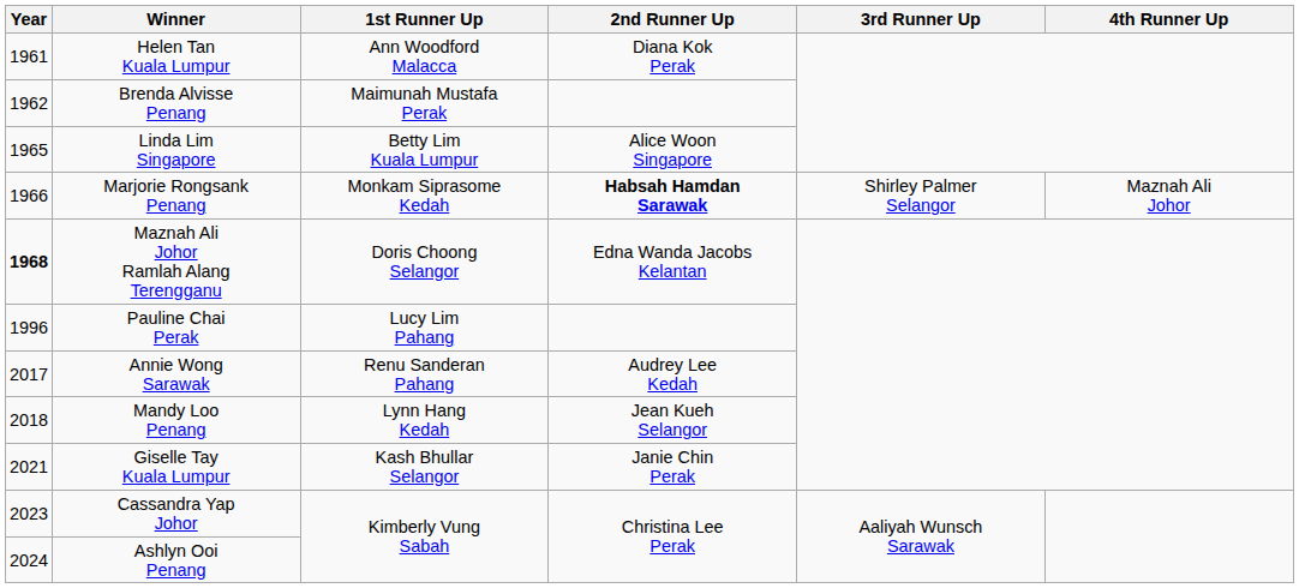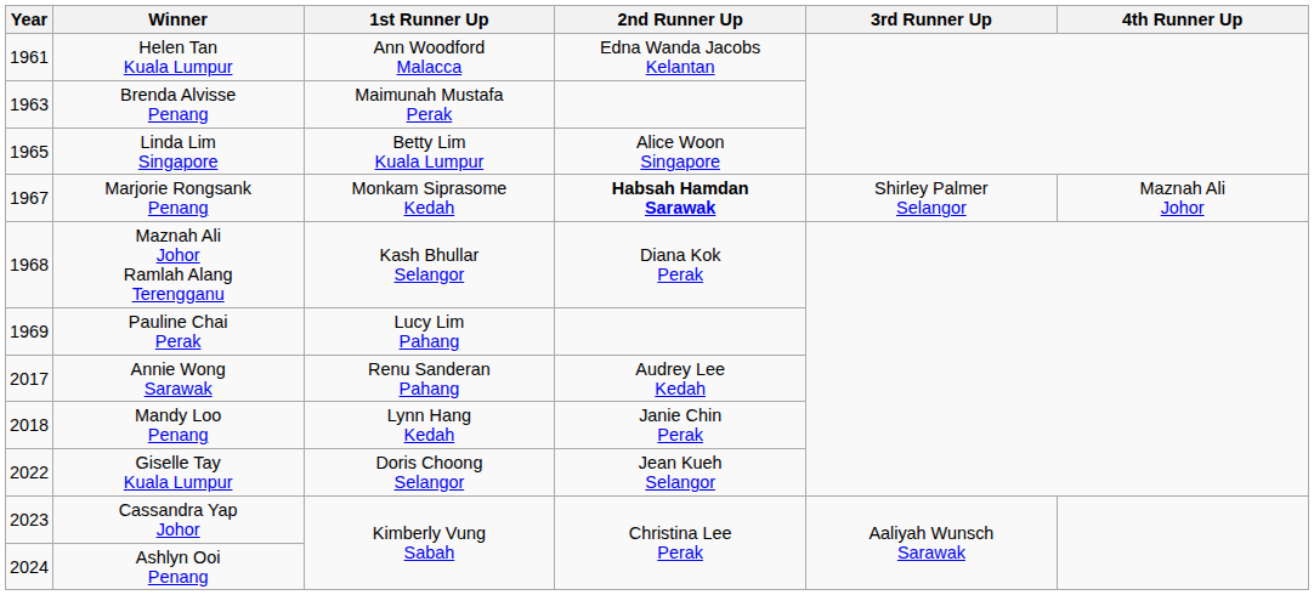Helen Tan Kuala Lumpur | 2nd Runner Up: Diana Kok Perak -> Edna Wanda Jacobs Kelantan
Brenda Alvisse Penang | Year: 1962 -> 1963
Marjorie Rongsank Penang | Year: 1966 -> 1967
Maznah Ali Johor Ramlah Alang Terengganu | Year: bold -> normal
Maznah Ali Johor Ramlah Alang Terengganu | 1st Runner Up: Doris Choong Selangor -> Kash Bhullar Selangor
Maznah Ali Johor Ramlah Alang Terengganu | 2nd Runner Up: Edna Wanda Jacobs Kelantan -> Diana Kok Perak
Pauline Chai Perak | Year: 1996 -> 1969
Mandy Loo Penang | 2nd Runner Up: Jean Kueh Selangor -> Janie Chin Perak
Giselle Tay Kuala Lumpur | Year: 2021 -> 2022
Giselle Tay Kuala Lumpur | 1st Runner Up: Kash Bhullar Selangor -> Doris Choong Selangor
Giselle Tay Kuala Lumpur | 2nd Runner Up: Janie Chin Perak -> Jean Kueh Selangor
